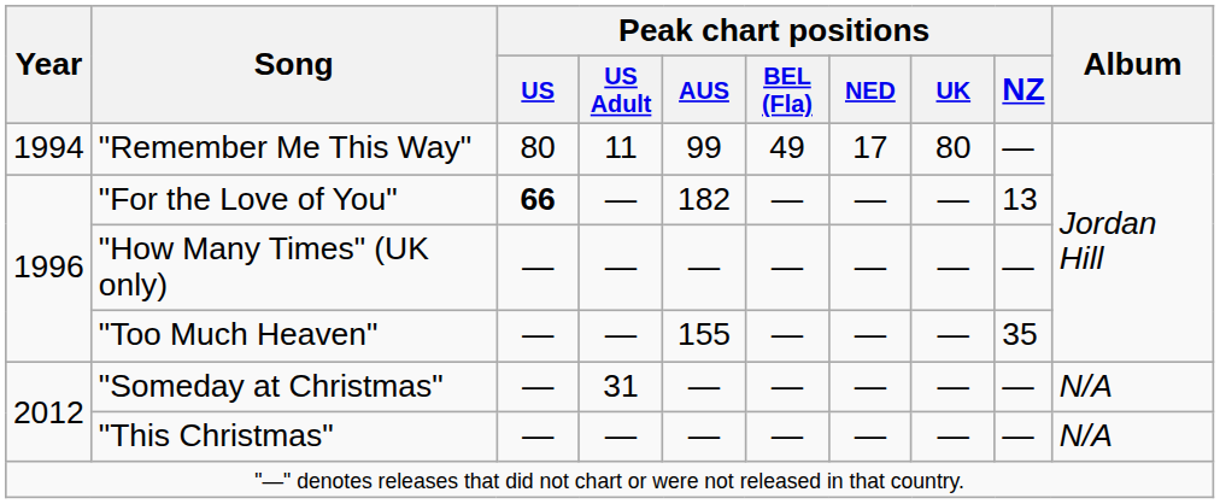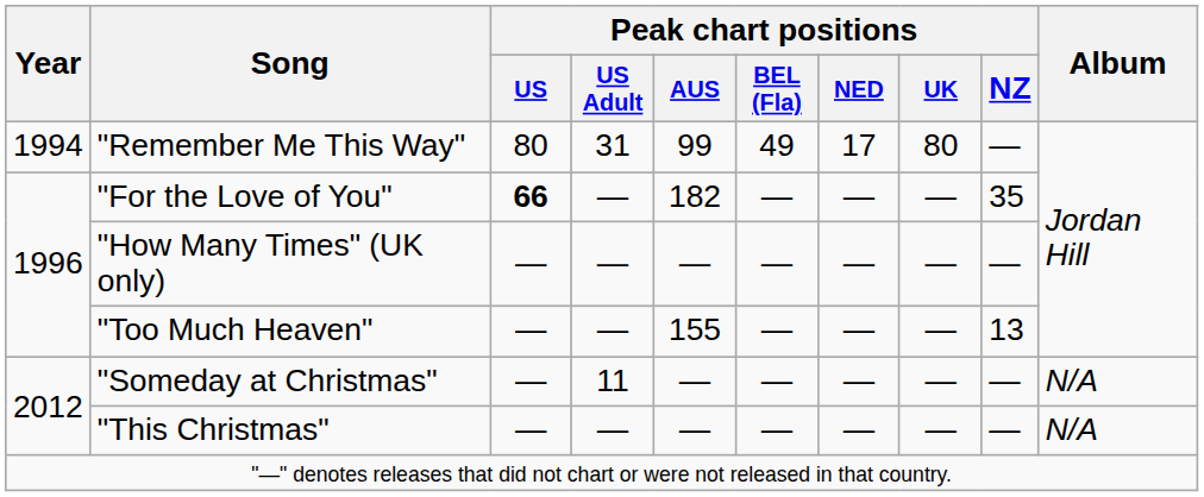"Remember Me This Way" | Peak chart positions / US Adult: 11 -> 31
"For the Love of You" | Peak chart positions / NZ: 13 -> 35
"Too Much Heaven" | Peak chart positions / NZ: 35 -> 13
"Someday at Christmas" | Peak chart positions / US Adult: 31 -> 11
